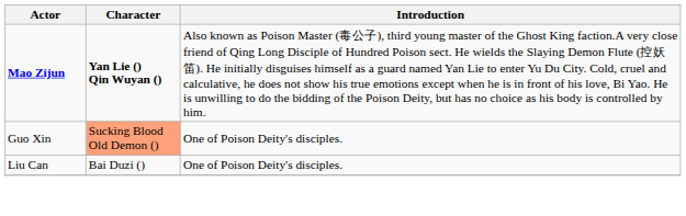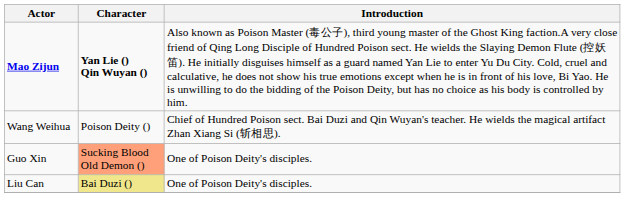+ row: Wang Weihua | Poison Deity () | Chief of Hundred Poison sect. Bai Duzi and Qin Wuyan's teacher. He wields the magical artifact Zhan Xiang Si (斩相思).
Liu Can | Character: no background -> khaki background
